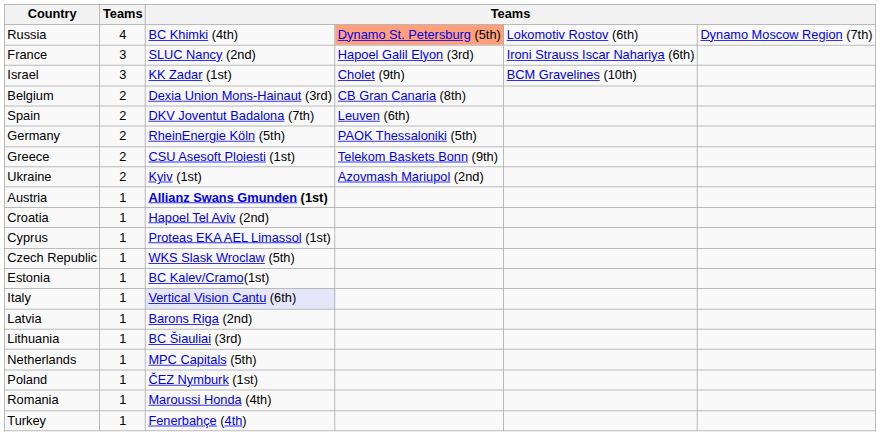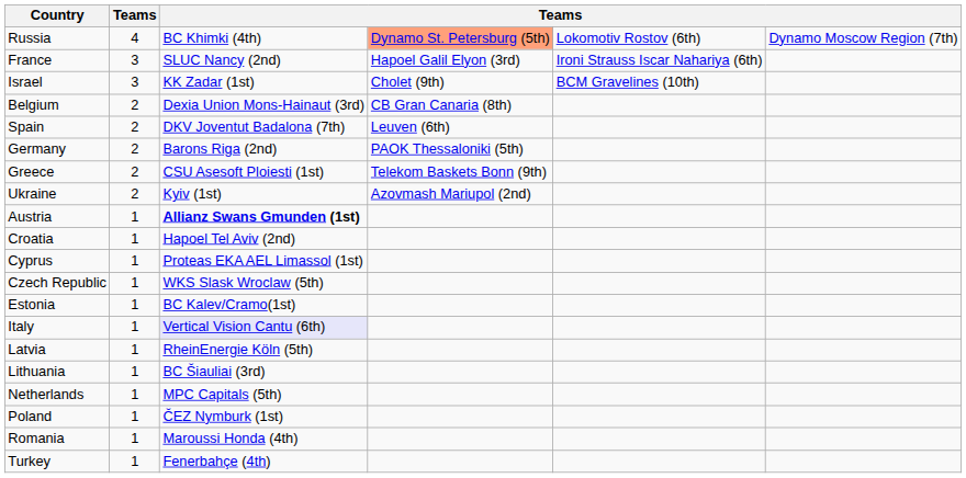Germany | column 3: RheinEnergie Köln (5th) -> Barons Riga (2nd)
Latvia | column 3: Barons Riga (2nd) -> RheinEnergie Köln (5th)
